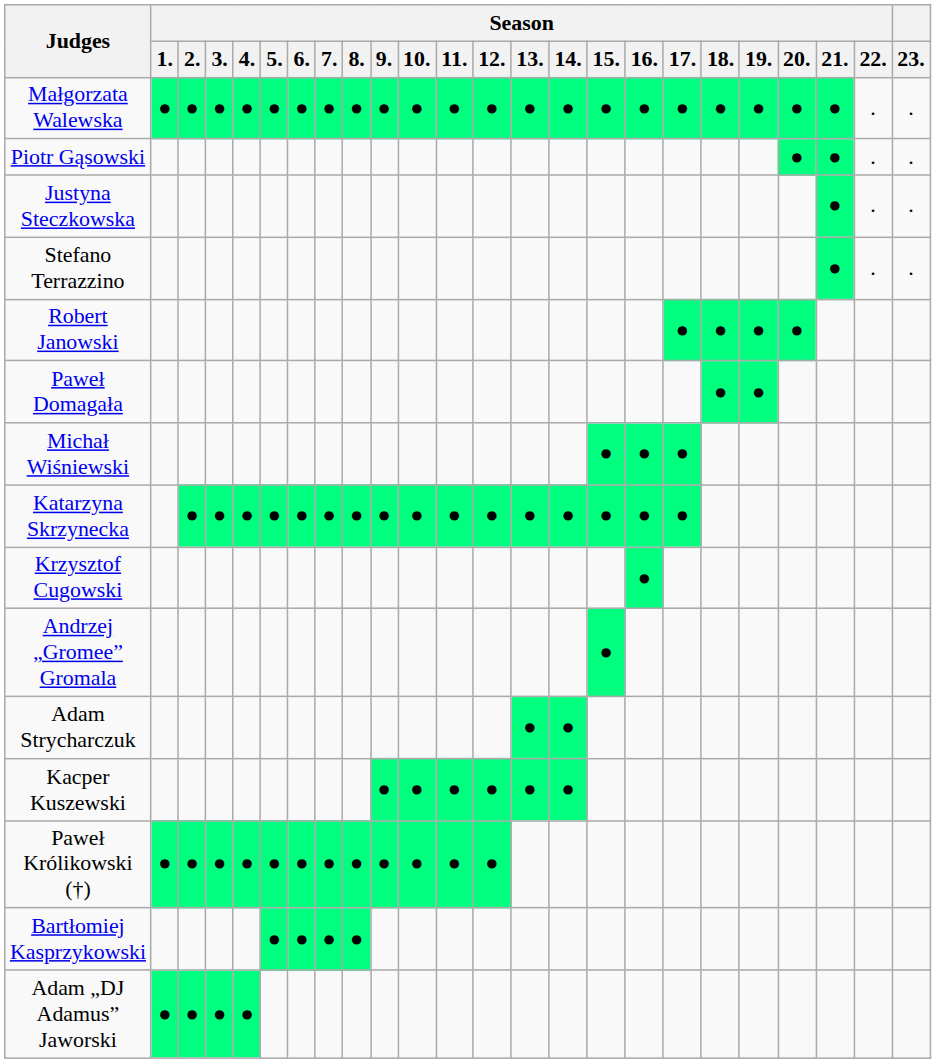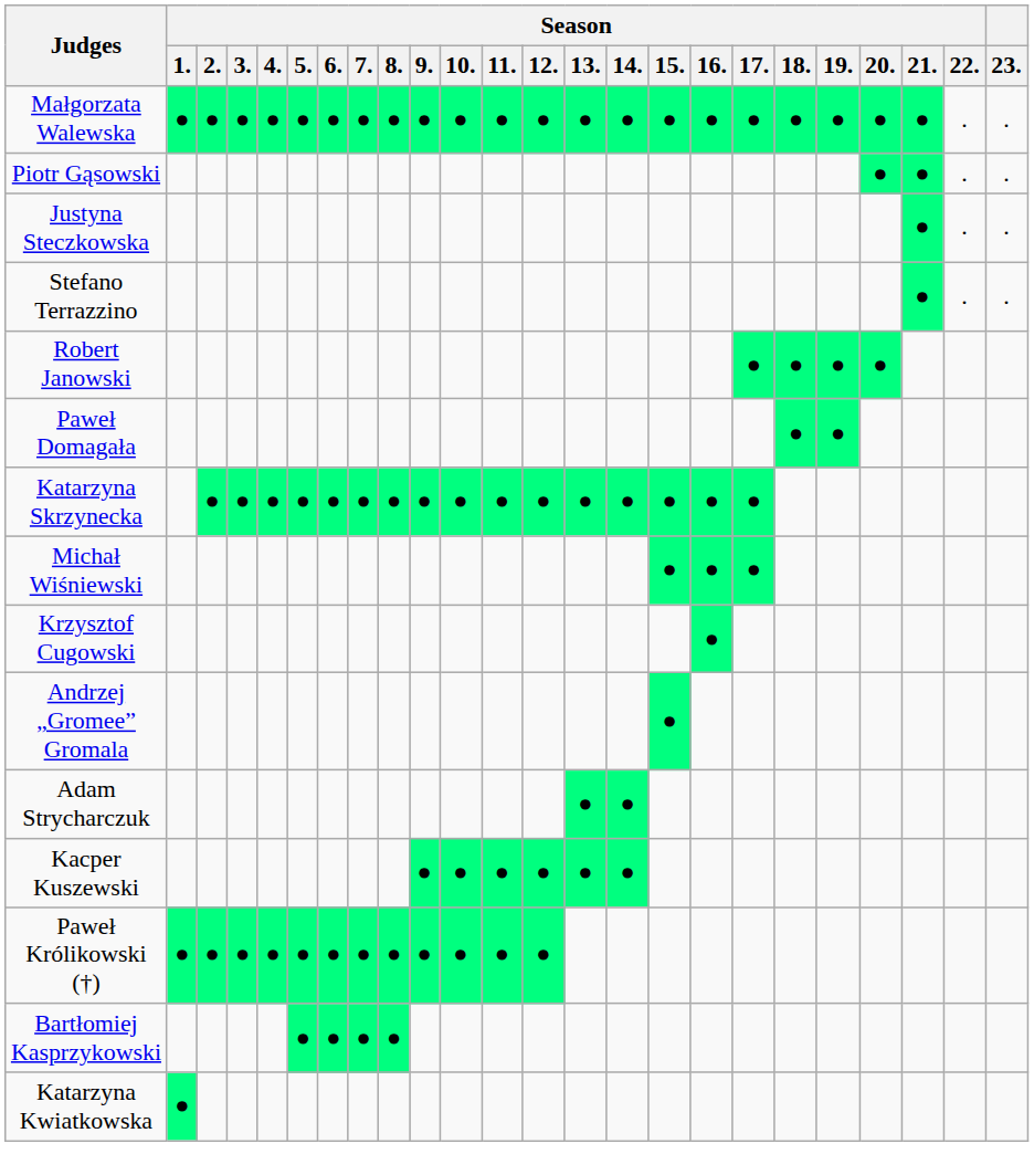rows swapped: Katarzyna Skrzynecka <-> Michał Wiśniewski
- row: Adam „DJ Adamus” Jaworski | ● | ● | ● | ●
+ row: Katarzyna Kwiatkowska | ●
